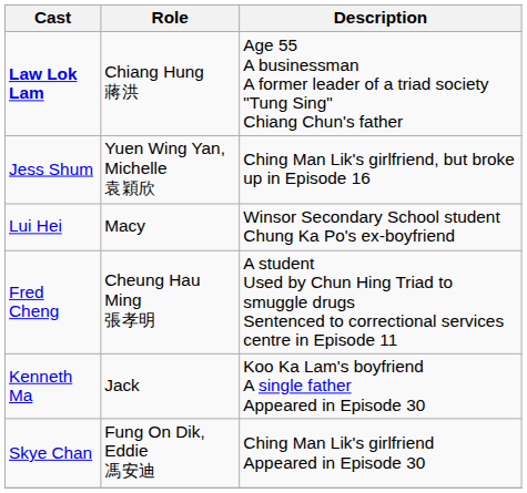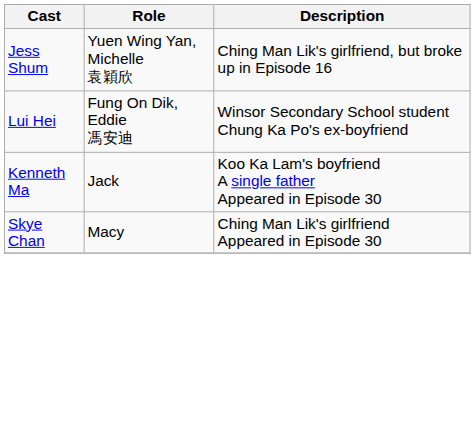- row: Law Lok Lam | Chiang Hung 蔣洪 | Age 55 A businessman A former leader of a triad society "Tung Sing" Chiang Chun's father
Lui Hei | Role: Macy -> Fung On Dik, Eddie 馮安迪
- row: Fred Cheng | Cheung Hau Ming 張孝明 | A student Used by Chun Hing Triad to smuggle drugs Sentenced to correctional services centre in Episode 11
Skye Chan | Role: Fung On Dik, Eddie 馮安迪 -> Macy
